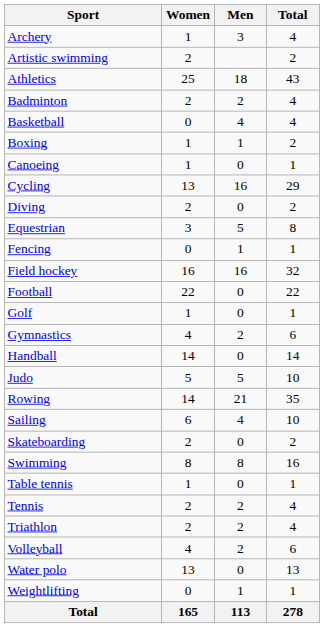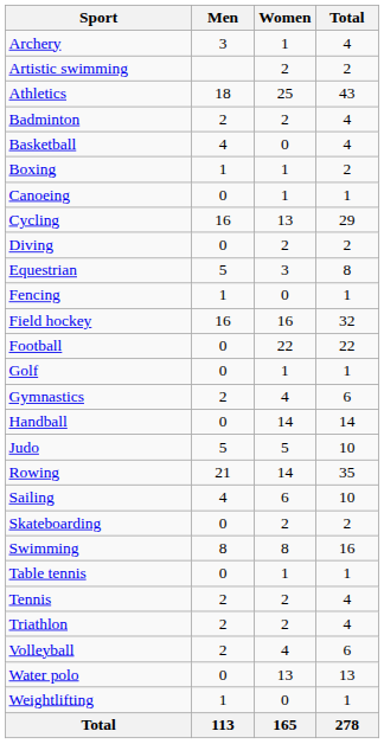columns swapped: Men <-> Women
